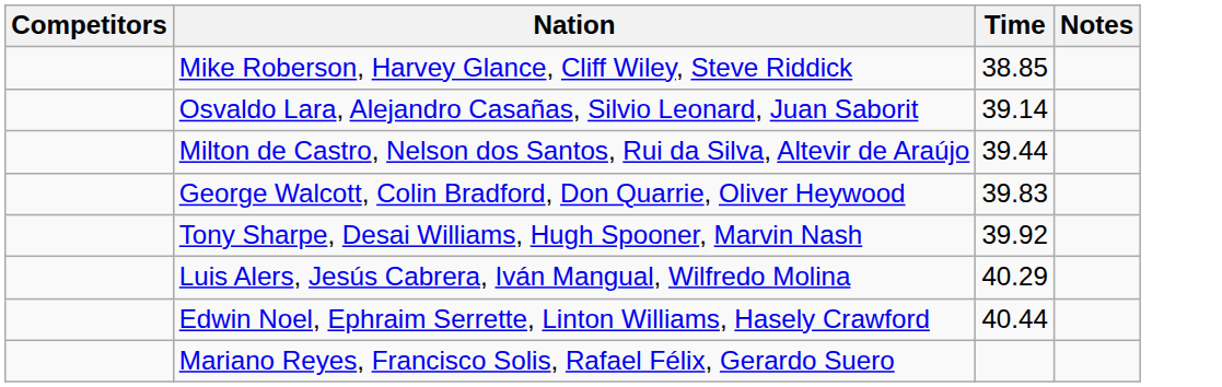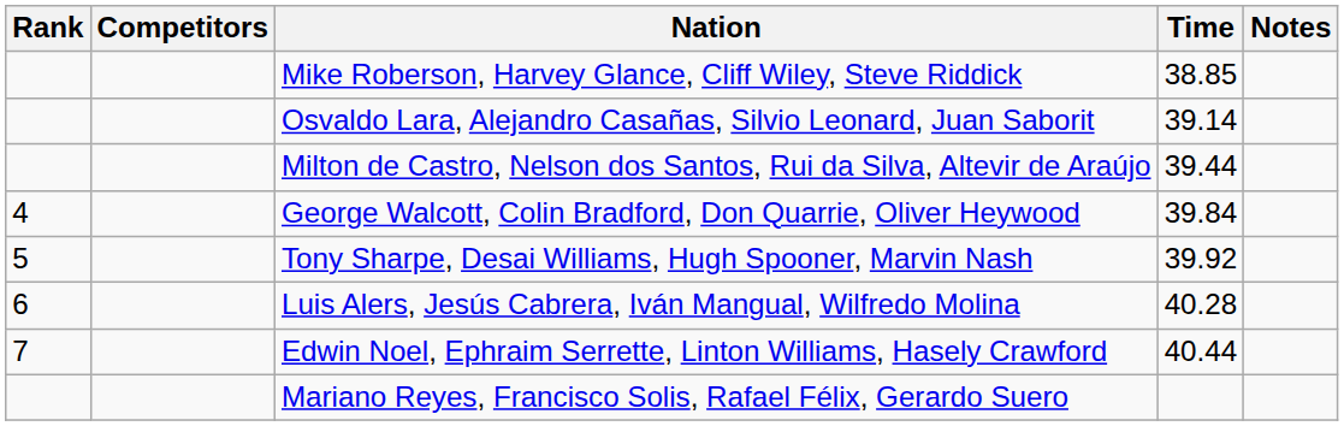+ column: Rank | 4 | 5 | 6 | 7
George Walcott, Colin Bradford, Don Quarrie, Oliver Heywood | Time: 39.83 -> 39.84
Luis Alers, Jesús Cabrera, Iván Mangual, Wilfredo Molina | Time: 40.29 -> 40.28
